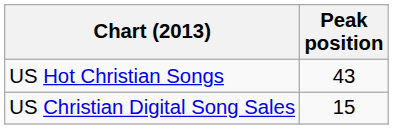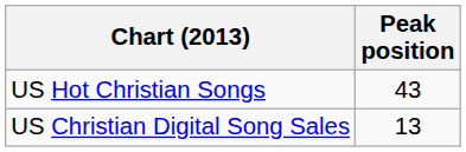US Christian Digital Song Sales | Peak position: 15 -> 13
